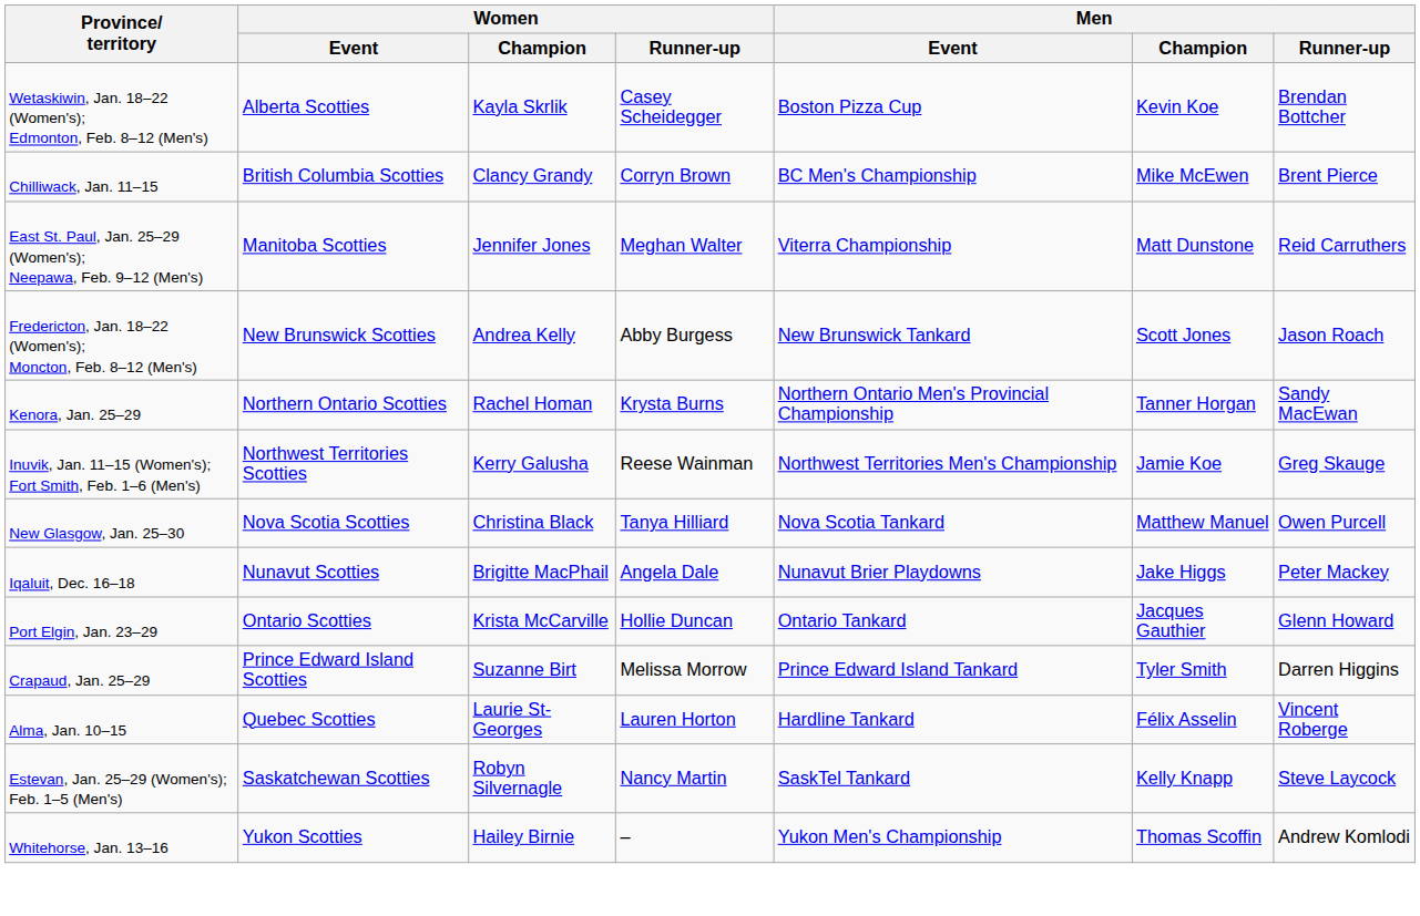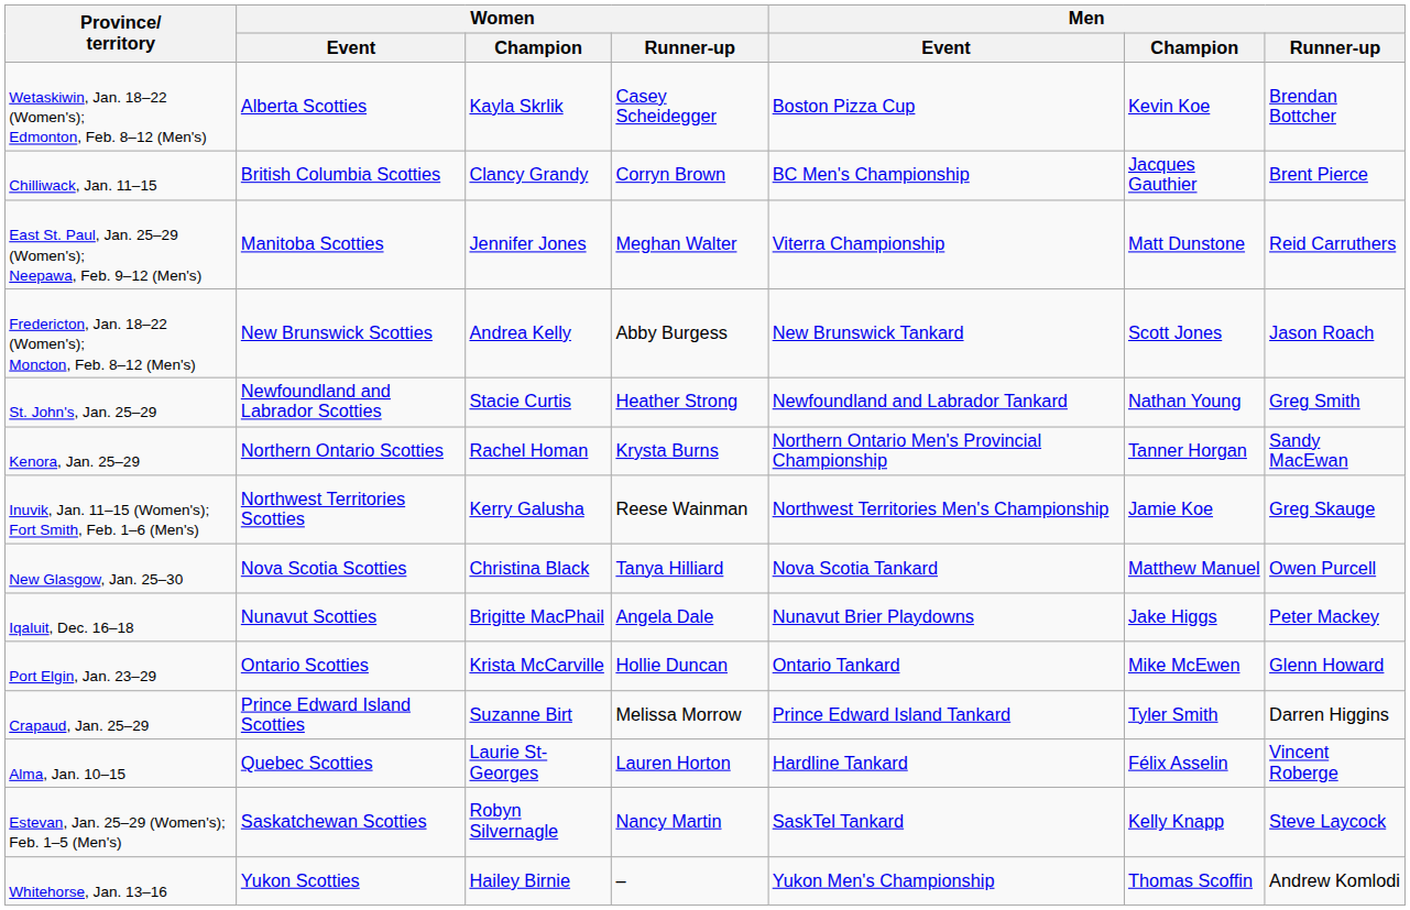Chilliwack, Jan. 11–15 | Men / Champion: Mike McEwen -> Jacques Gauthier
+ row: St. John's, Jan. 25–29 | Newfoundland and Labrador Scotties | Stacie Curtis | Heather Strong | Newfoundland and Labrador Tankard | Nathan Young | Greg Smith
Port Elgin, Jan. 23–29 | Men / Champion: Jacques Gauthier -> Mike McEwen
